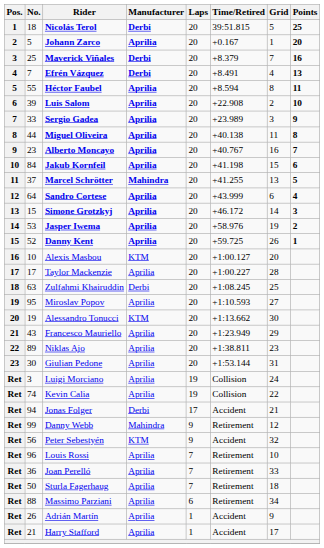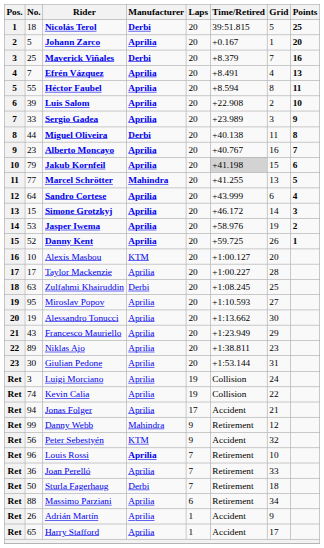Efrén Vázquez | Manufacturer: Derbi -> Aprilia
Miguel Oliveira | Manufacturer: Aprilia -> Derbi
Jakub Kornfeil | No.: 84 -> 79
Jakub Kornfeil | Time/Retired: no background -> lightgrey background
Marcel Schrötter | No.: 37 -> 77
Alessandro Tonucci | Manufacturer: KTM -> Aprilia
Jonas Folger | Manufacturer: Derbi -> Aprilia
Louis Rossi | Manufacturer: normal -> bold
Sturla Fagerhaug | Manufacturer: Aprilia -> Derbi
Harry Stafford | No.: 21 -> 65
